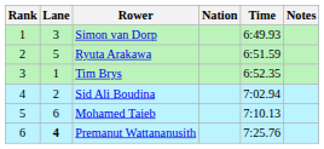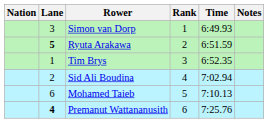columns swapped: Rank <-> Nation
Ryuta Arakawa | Lane: normal -> bold
